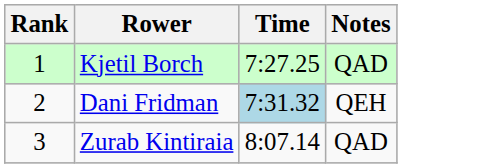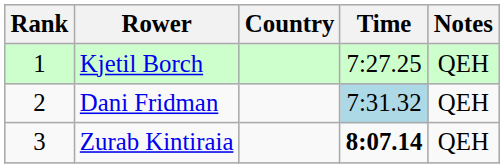+ column: Country
Kjetil Borch | Notes: QAD -> QEH
Zurab Kintiraia | Time: normal -> bold
Zurab Kintiraia | Notes: QAD -> QEH
